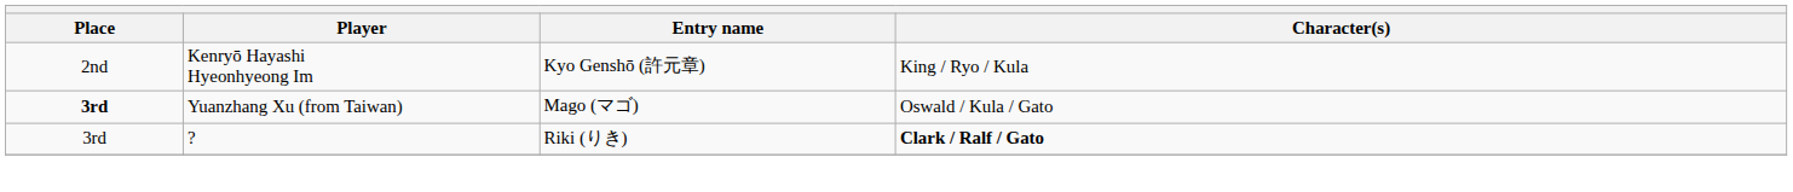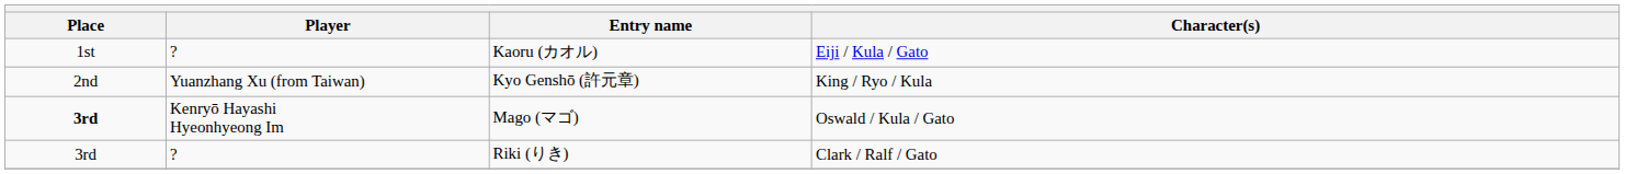+ row: 1st | ? | Kaoru (カオル) | Eiji / Kula / Gato
Kyo Genshō (許元章) | Player: Kenryō Hayashi Hyeonhyeong Im -> Yuanzhang Xu (from Taiwan)
Mago (マゴ) | Player: Yuanzhang Xu (from Taiwan) -> Kenryō Hayashi Hyeonhyeong Im
Riki (りき) | Character(s): bold -> normal
